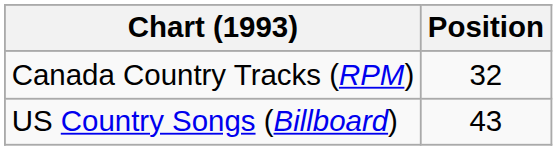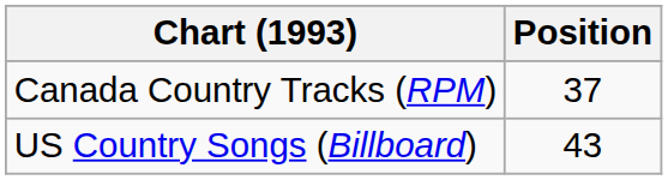Canada Country Tracks (RPM) | Position: 32 -> 37
